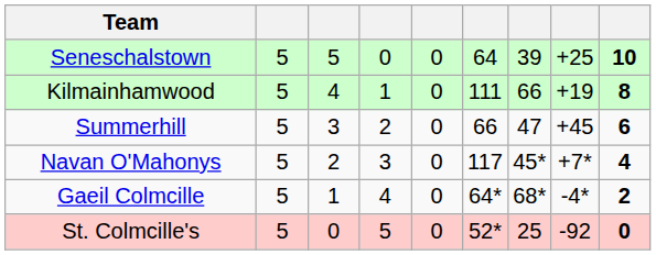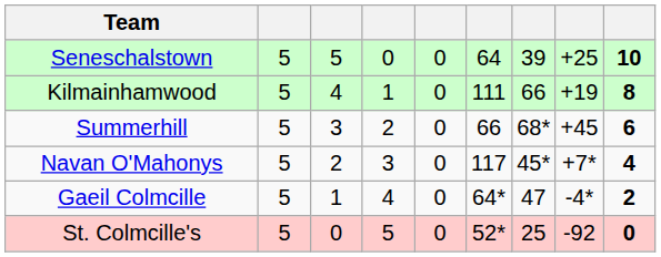Summerhill | column 7: 47 -> 68*
Gaeil Colmcille | column 7: 68* -> 47
